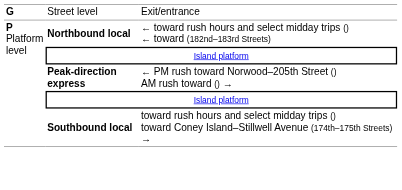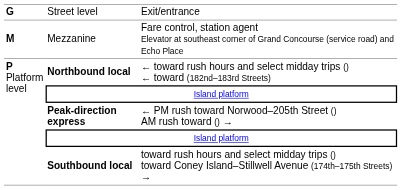+ row: M | Mezzanine | Fare control, station agent Elevator at southeast corner of Grand Concourse (service road) and Echo Place
